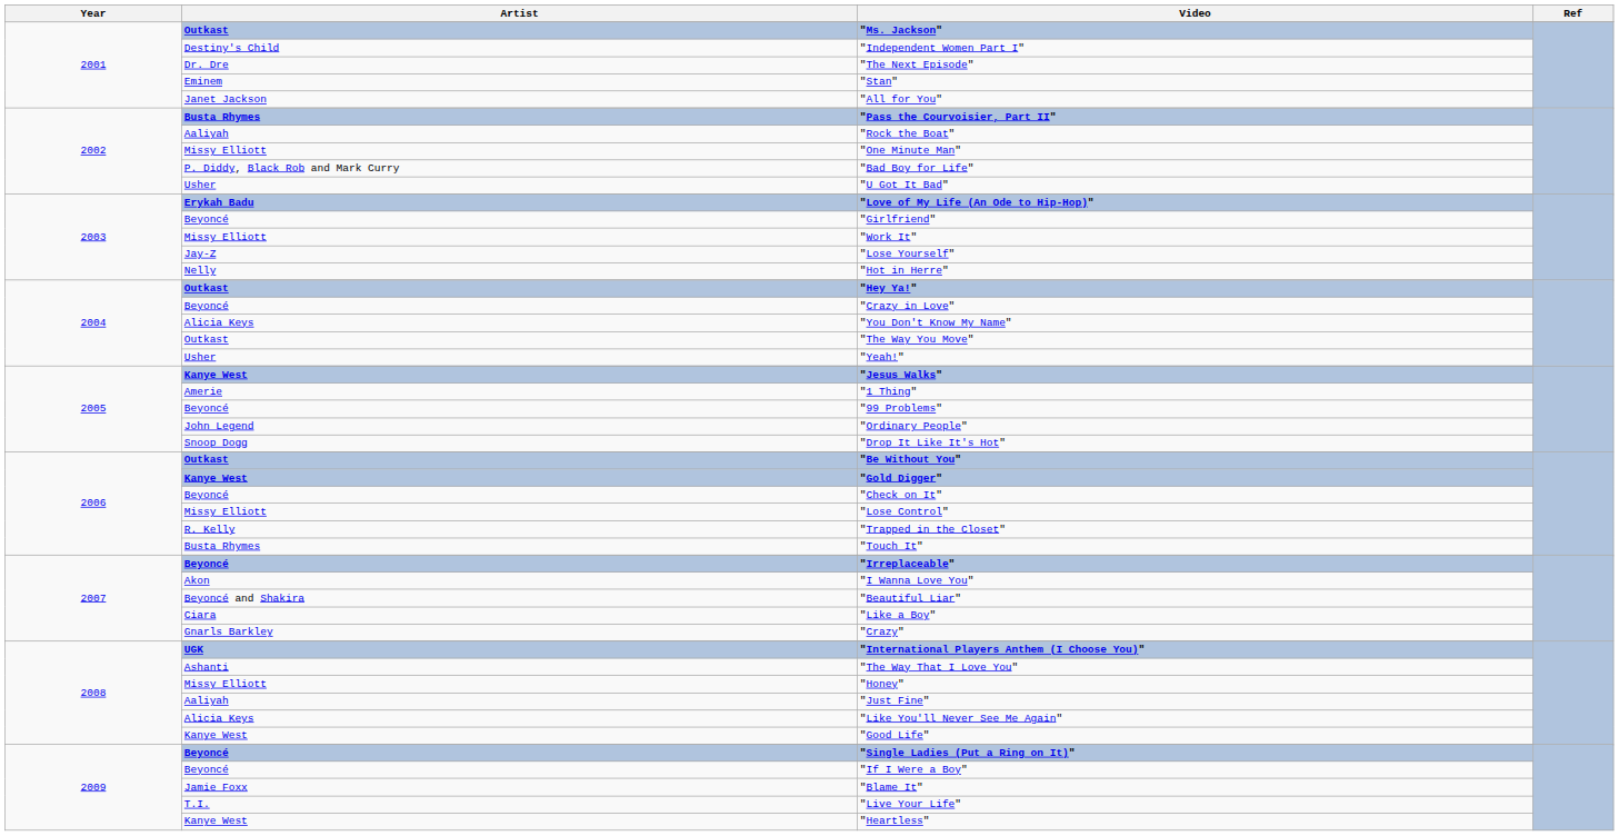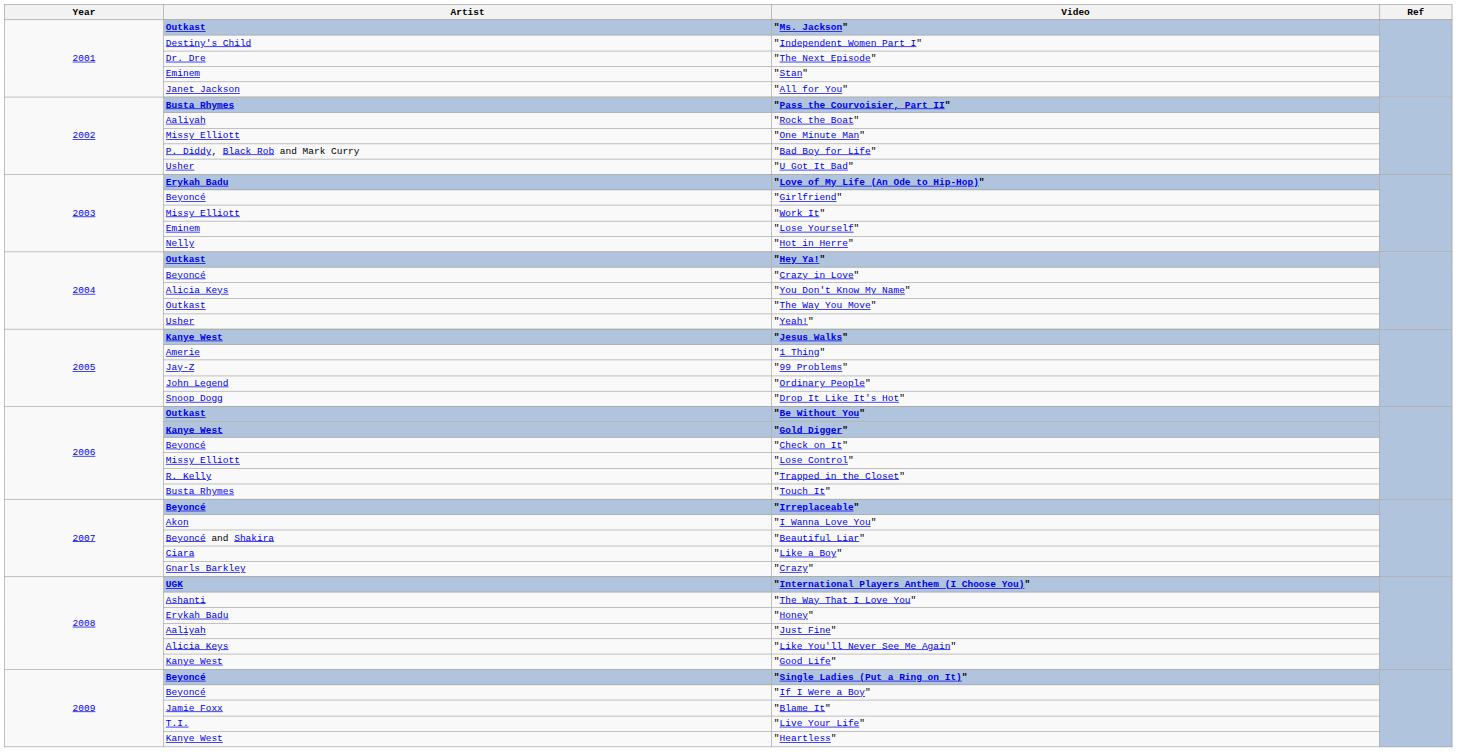"Lose Yourself" | Artist: Jay-Z -> Eminem
"99 Problems" | Artist: Beyoncé -> Jay-Z
"Honey" | Artist: Missy Elliott -> Erykah Badu
